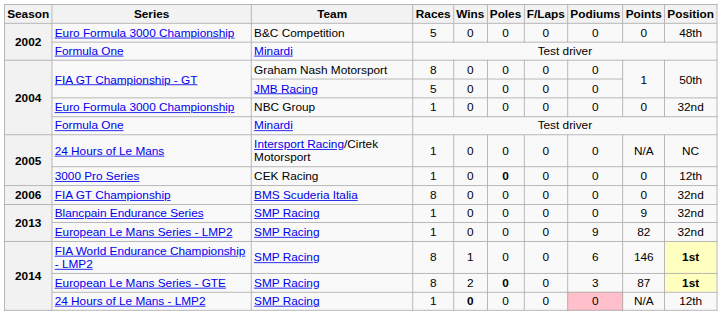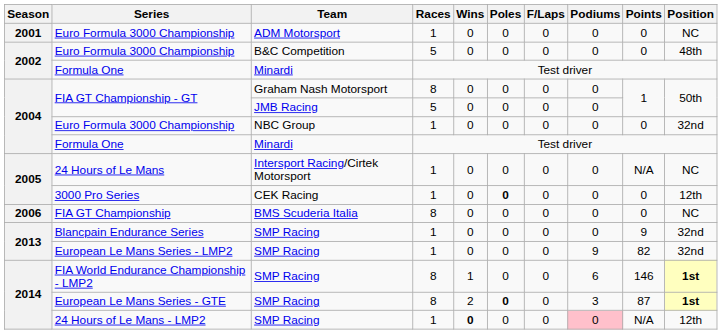+ row: 2001 | Euro Formula 3000 Championship | ADM Motorsport | 1 | 0 | 0 | 0 | 0 | 0 | NC
FIA GT Championship | Position: 32nd -> NC
